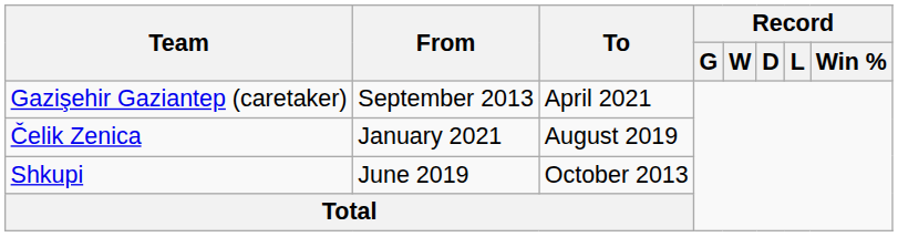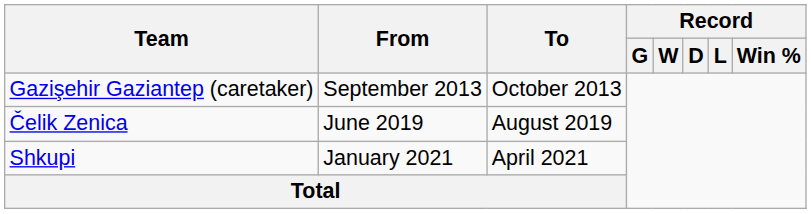Gazişehir Gaziantep (caretaker) | To: April 2021 -> October 2013
Čelik Zenica | From: January 2021 -> June 2019
Shkupi | From: June 2019 -> January 2021
Shkupi | To: October 2013 -> April 2021
